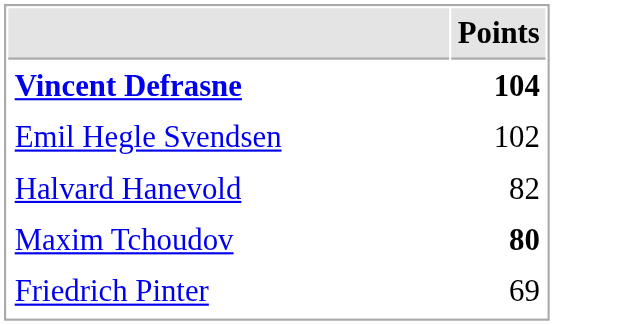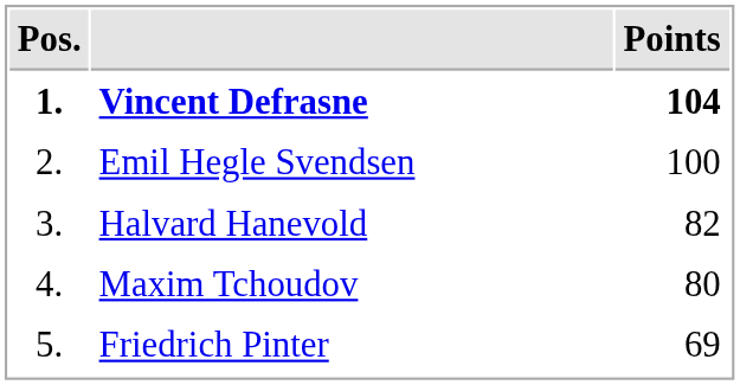+ column: Pos. | 1. | 2. | 3. | 4. | 5.
Emil Hegle Svendsen | Points: 102 -> 100
Maxim Tchoudov | Points: bold -> normal
